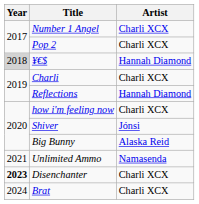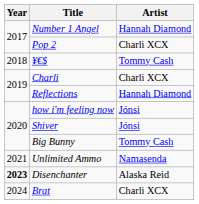Number 1 Angel | Artist: Charli XCX -> Hannah Diamond
¥€$ | Year: lightgrey background -> no background
¥€$ | Artist: Hannah Diamond -> Tommy Cash
how i'm feeling now | Artist: Charli XCX -> Jónsi
Big Bunny | Artist: Alaska Reid -> Tommy Cash
Disenchanter | Artist: Charli XCX -> Alaska Reid
